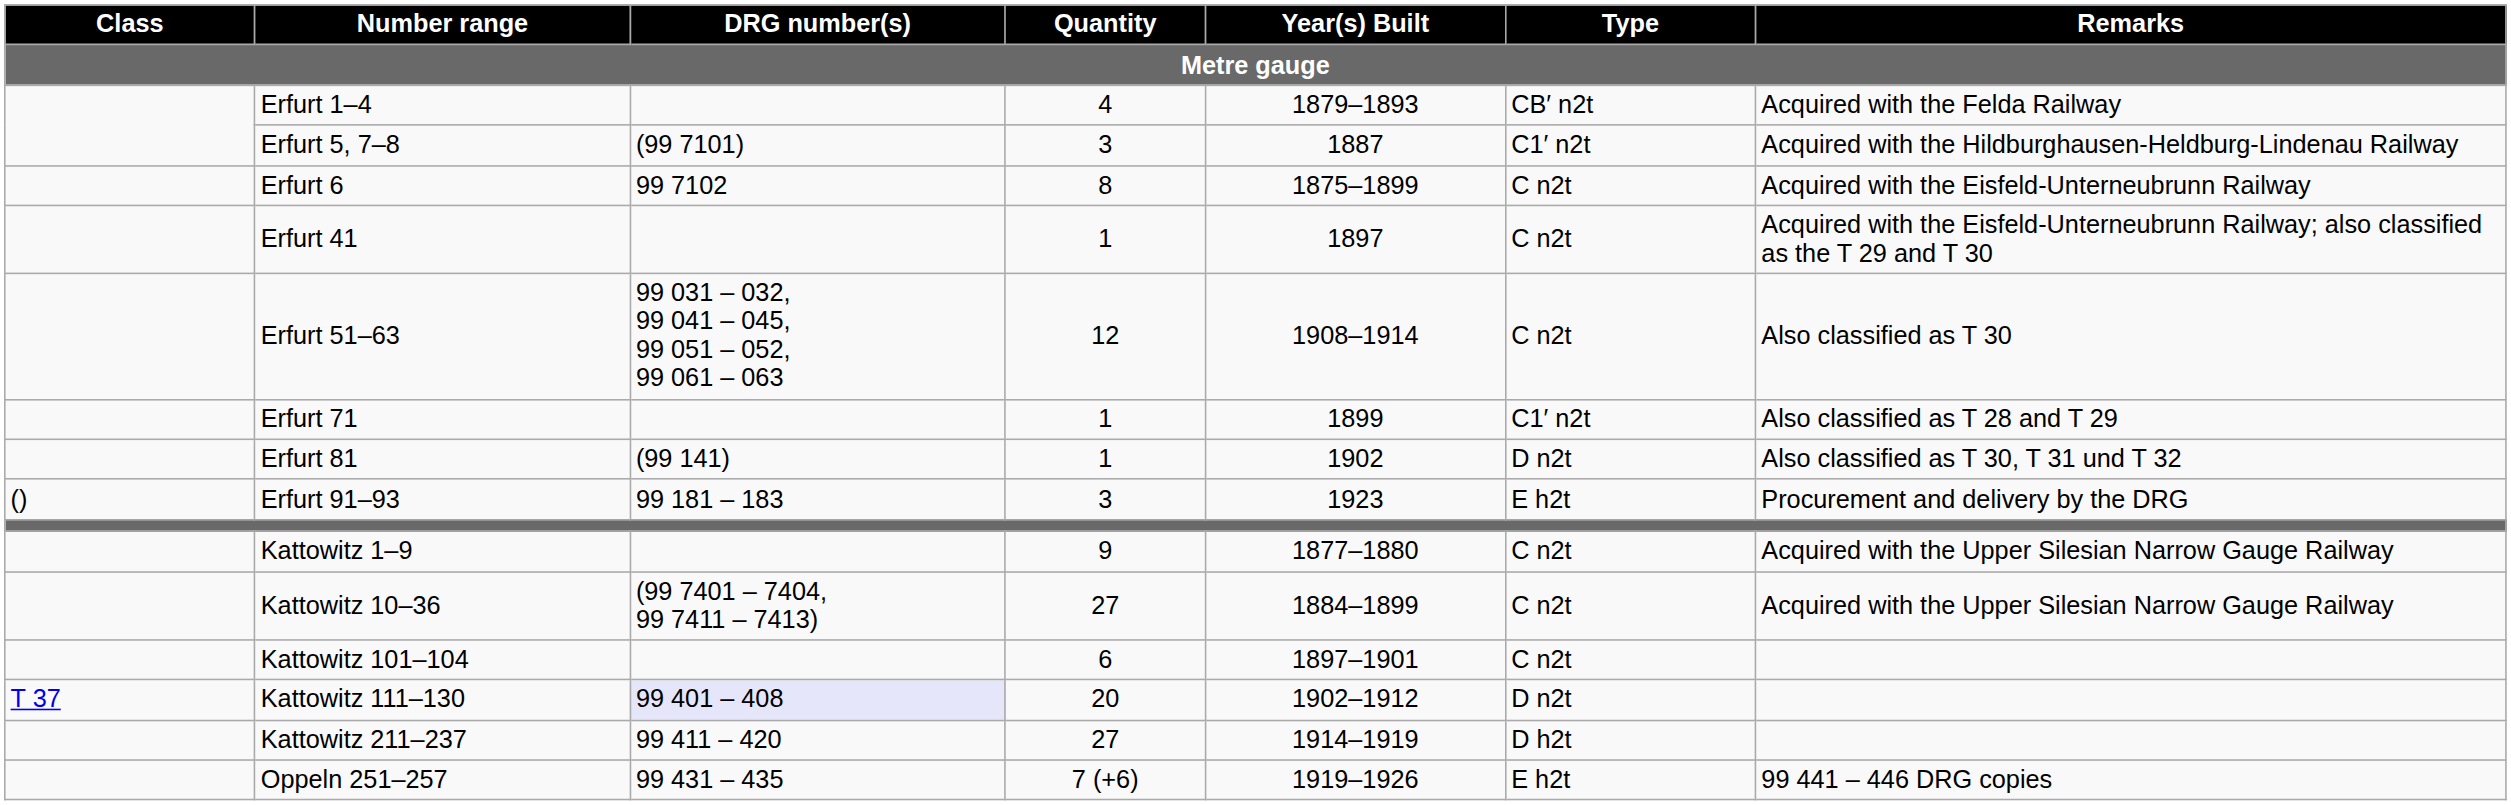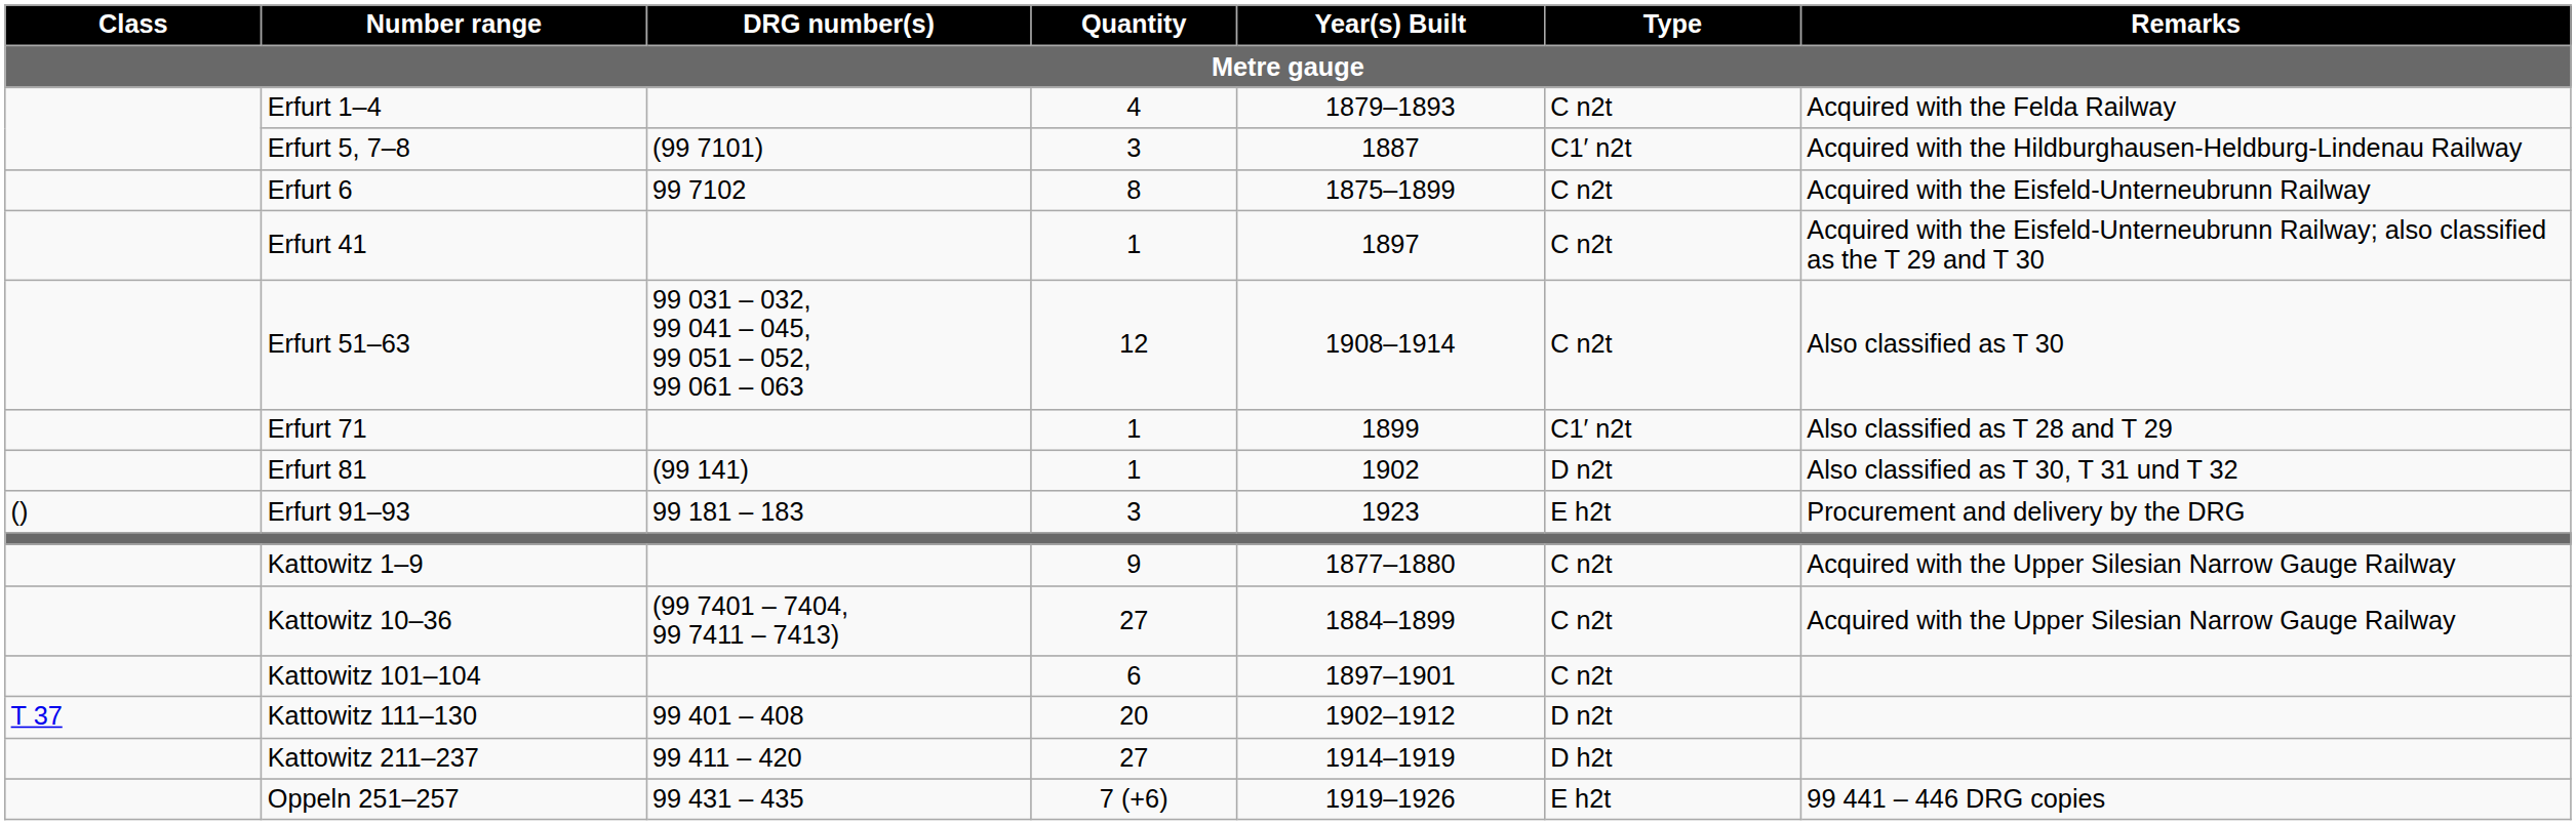Erfurt 1–4 | Type: CB′ n2t -> C n2t
Kattowitz 111–130 | DRG number(s): lavender background -> no background
